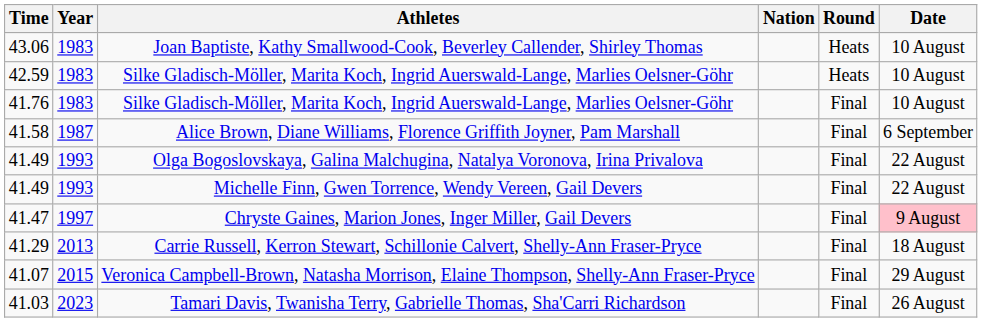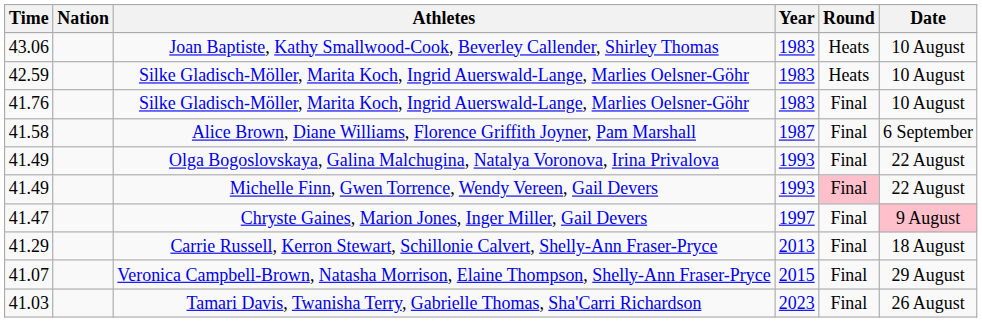columns swapped: Nation <-> Year
Michelle Finn, Gwen Torrence, Wendy Vereen, Gail Devers | Round: no background -> pink background
